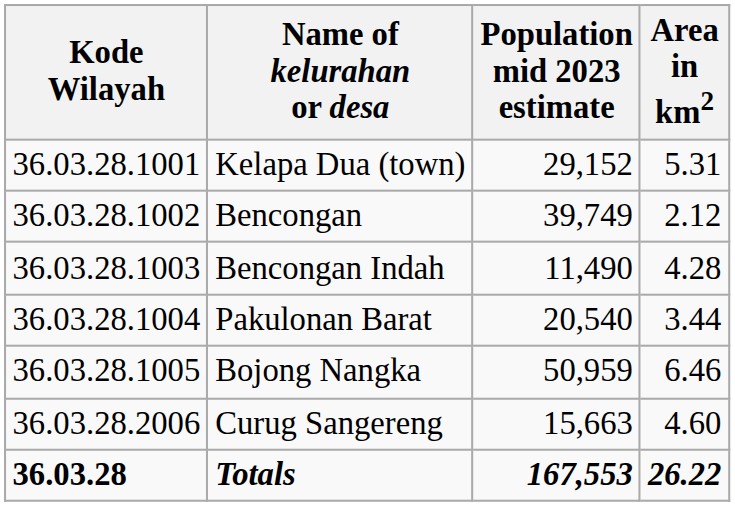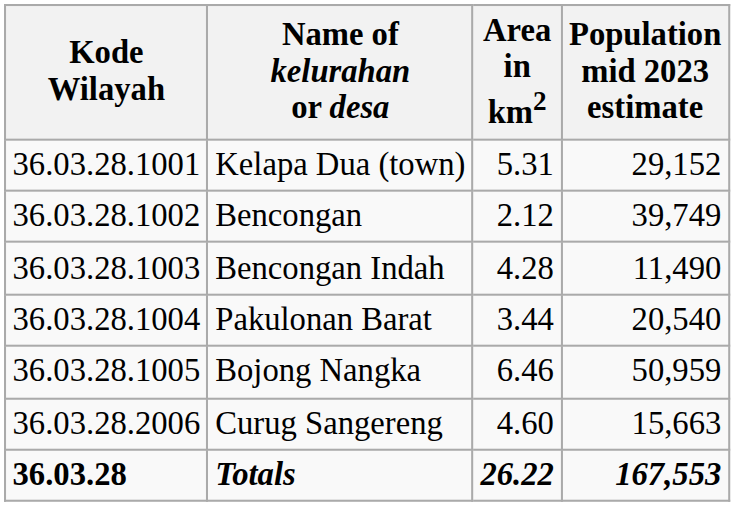columns swapped: Area in km2 <-> Population mid 2023 estimate
